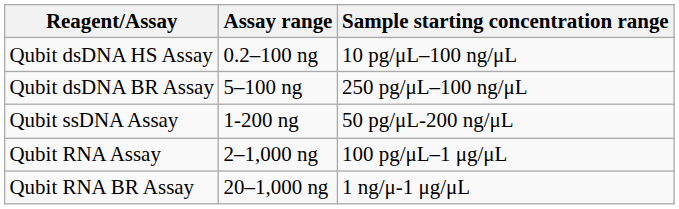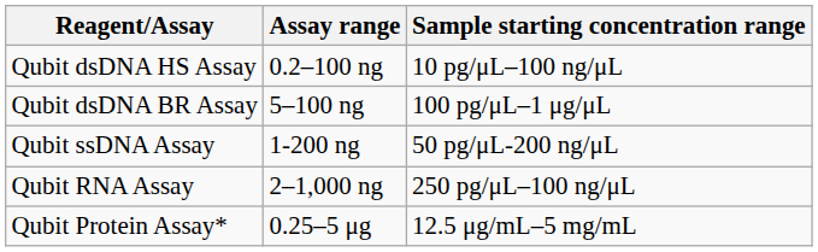Qubit dsDNA BR Assay | Sample starting concentration range: 250 pg/μL–100 ng/μL -> 100 pg/μL–1 μg/μL
Qubit RNA Assay | Sample starting concentration range: 100 pg/μL–1 μg/μL -> 250 pg/μL–100 ng/μL
- row: Qubit RNA BR Assay | 20–1,000 ng | 1 ng/μ-1 μg/μL
+ row: Qubit Protein Assay* | 0.25–5 μg | 12.5 μg/mL–5 mg/mL
